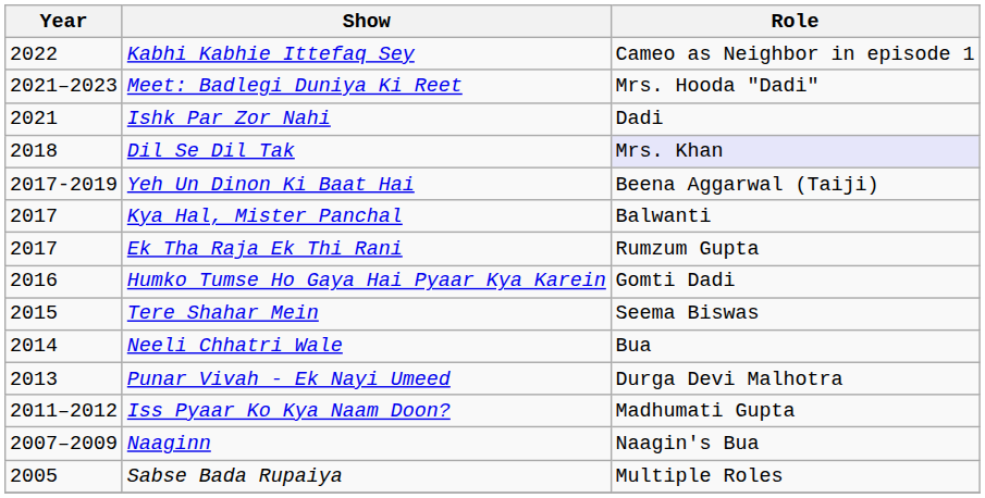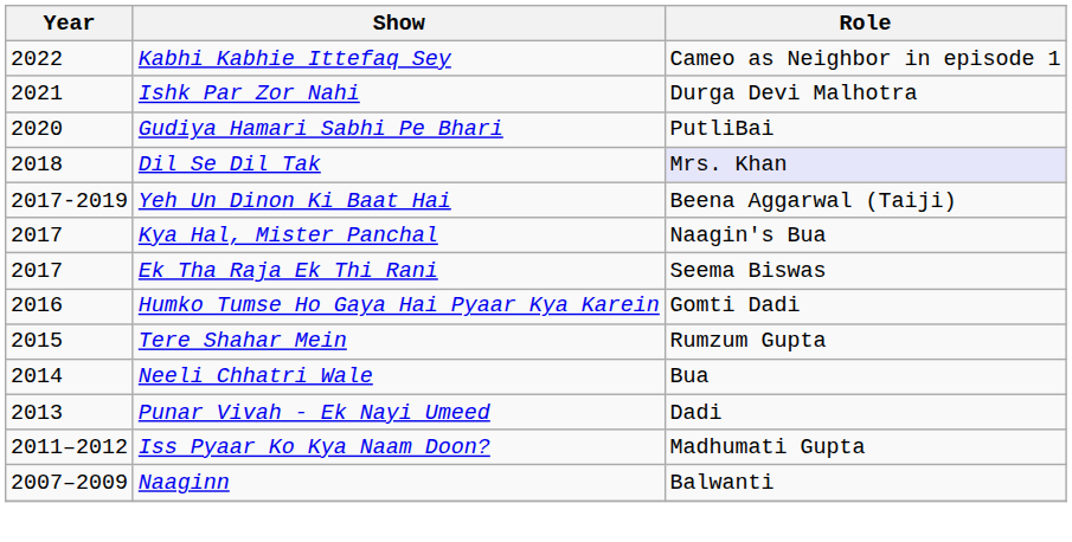- row: 2021–2023 | Meet: Badlegi Duniya Ki Reet | Mrs. Hooda "Dadi"
Ishk Par Zor Nahi | Role: Dadi -> Durga Devi Malhotra
+ row: 2020 | Gudiya Hamari Sabhi Pe Bhari | PutliBai
Kya Hal, Mister Panchal | Role: Balwanti -> Naagin's Bua
Ek Tha Raja Ek Thi Rani | Role: Rumzum Gupta -> Seema Biswas
Tere Shahar Mein | Role: Seema Biswas -> Rumzum Gupta
Punar Vivah - Ek Nayi Umeed | Role: Durga Devi Malhotra -> Dadi
Naaginn | Role: Naagin's Bua -> Balwanti
- row: 2005 | Sabse Bada Rupaiya | Multiple Roles
